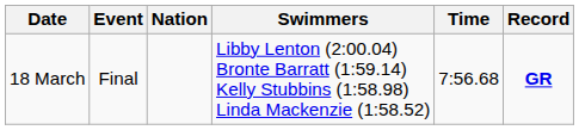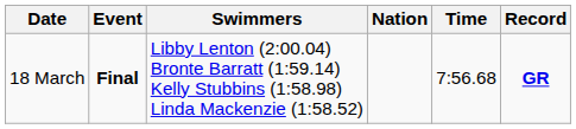columns swapped: Nation <-> Swimmers
18 March | Event: normal -> bold
